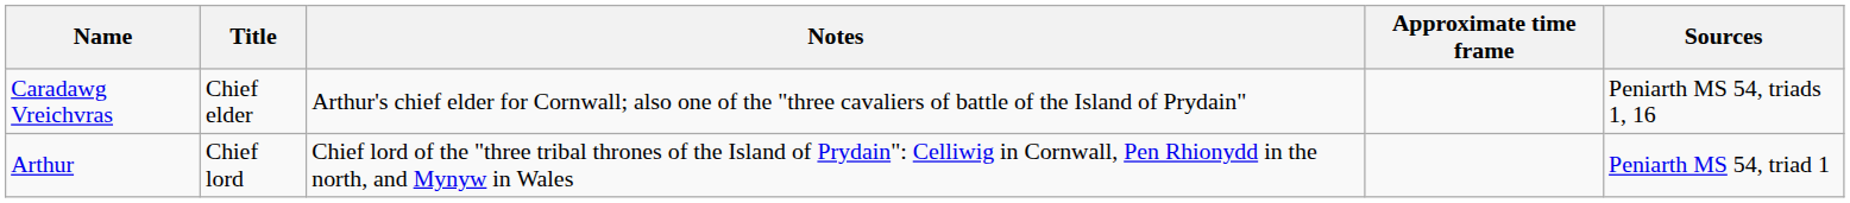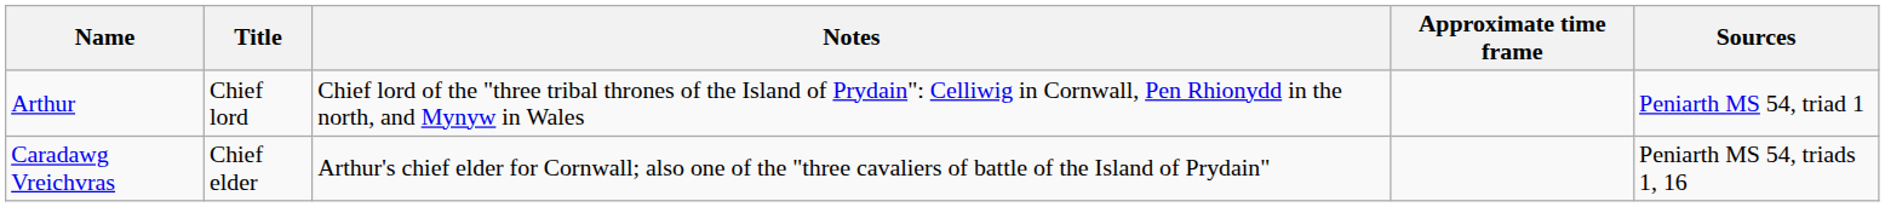rows swapped: Arthur <-> Caradawg Vreichvras
